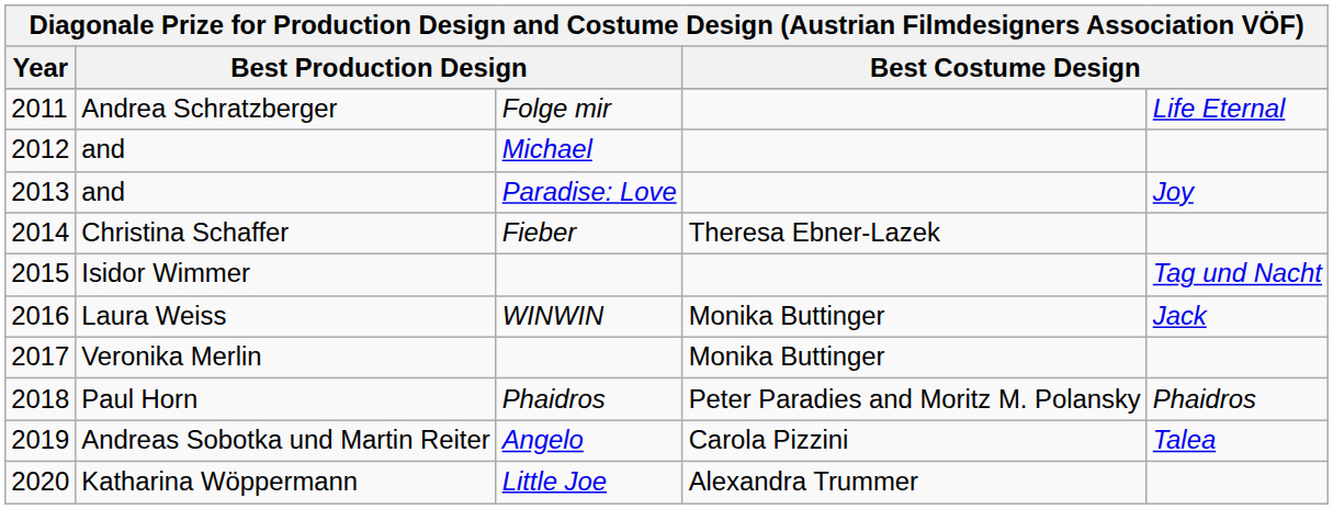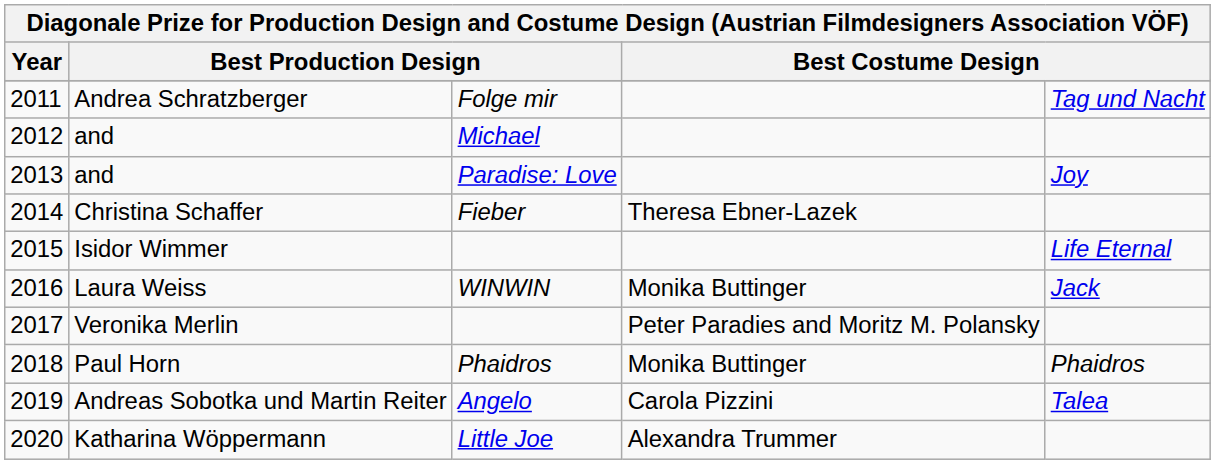Andrea Schratzberger | column 5: Life Eternal -> Tag und Nacht
Isidor Wimmer | column 5: Tag und Nacht -> Life Eternal
Veronika Merlin | column 4: Monika Buttinger -> Peter Paradies and Moritz M. Polansky
Paul Horn | column 4: Peter Paradies and Moritz M. Polansky -> Monika Buttinger
